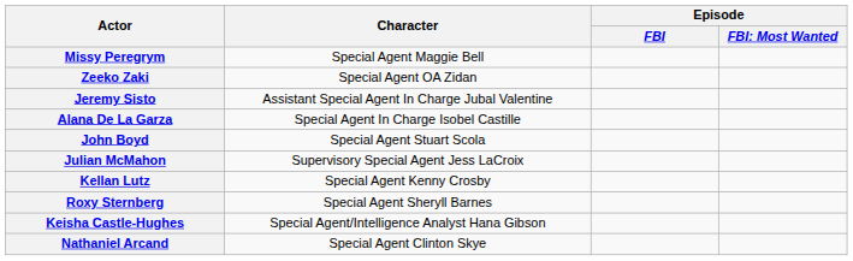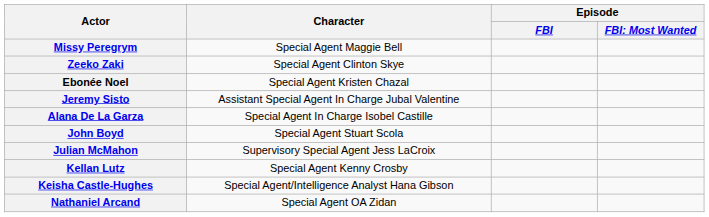Zeeko Zaki | Character: Special Agent OA Zidan -> Special Agent Clinton Skye
+ row: Ebonée Noel | Special Agent Kristen Chazal
- row: Roxy Sternberg | Special Agent Sheryll Barnes
Nathaniel Arcand | Character: Special Agent Clinton Skye -> Special Agent OA Zidan
